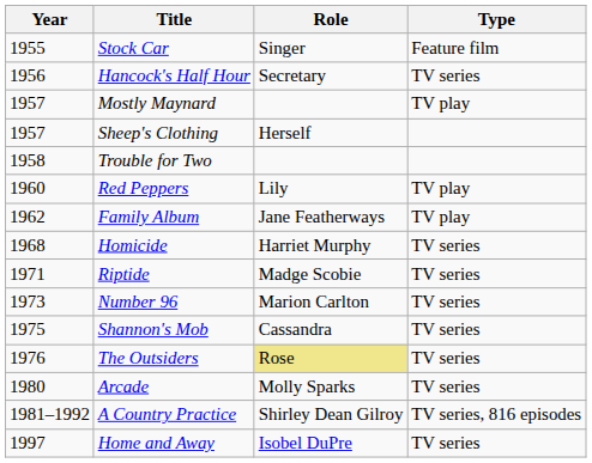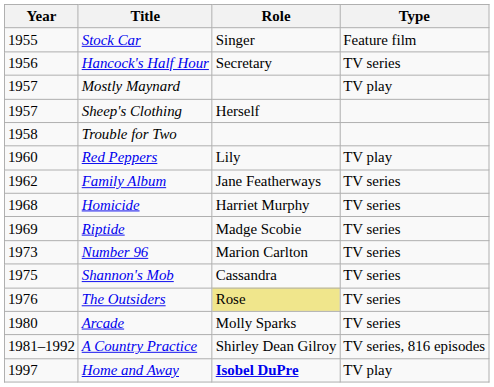Family Album | Type: TV play -> TV series
Riptide | Year: 1971 -> 1969
Home and Away | Role: normal -> bold
Home and Away | Type: TV series -> TV play
